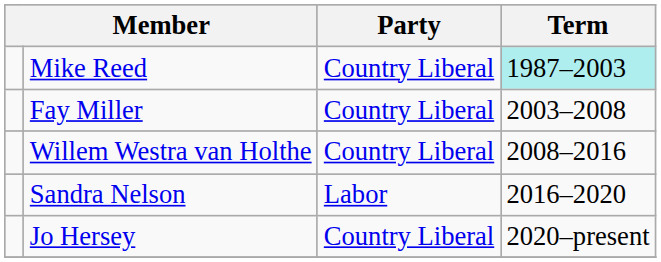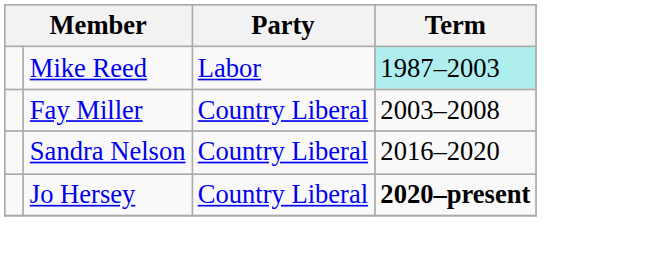Mike Reed | Party: Country Liberal -> Labor
- row: Willem Westra van Holthe | Country Liberal | 2008–2016
Sandra Nelson | Party: Labor -> Country Liberal
Jo Hersey | Term: normal -> bold
